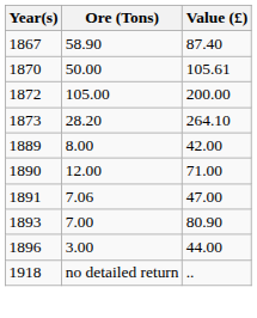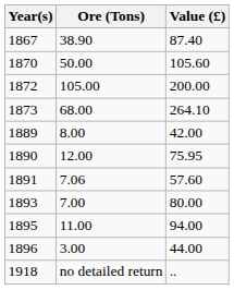1867 | Ore (Tons): 58.90 -> 38.90
1870 | Value (£): 105.61 -> 105.60
1873 | Ore (Tons): 28.20 -> 68.00
1890 | Value (£): 71.00 -> 75.95
1891 | Value (£): 47.00 -> 57.60
1893 | Value (£): 80.90 -> 80.00
+ row: 1895 | 11.00 | 94.00
